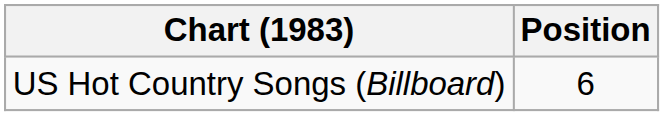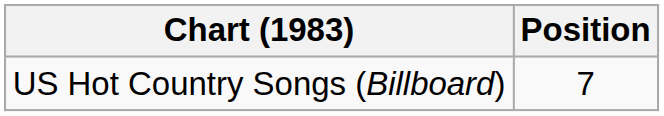US Hot Country Songs (Billboard) | Position: 6 -> 7
